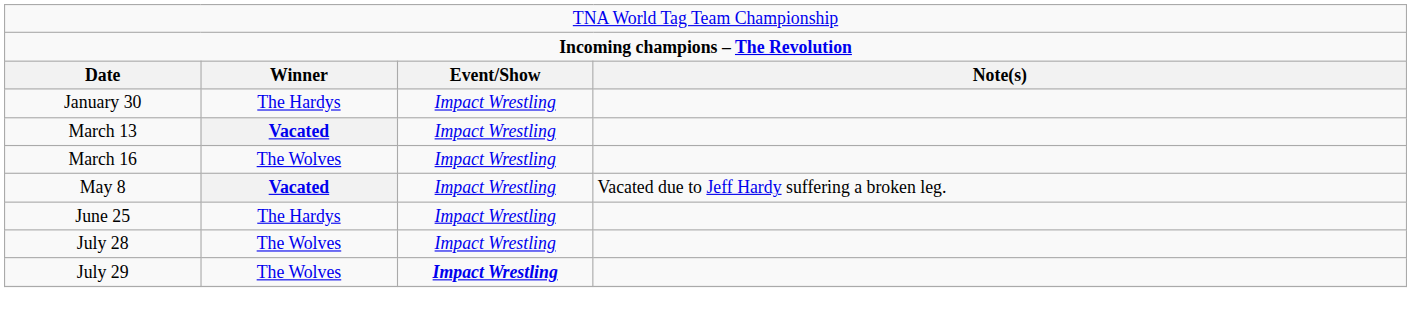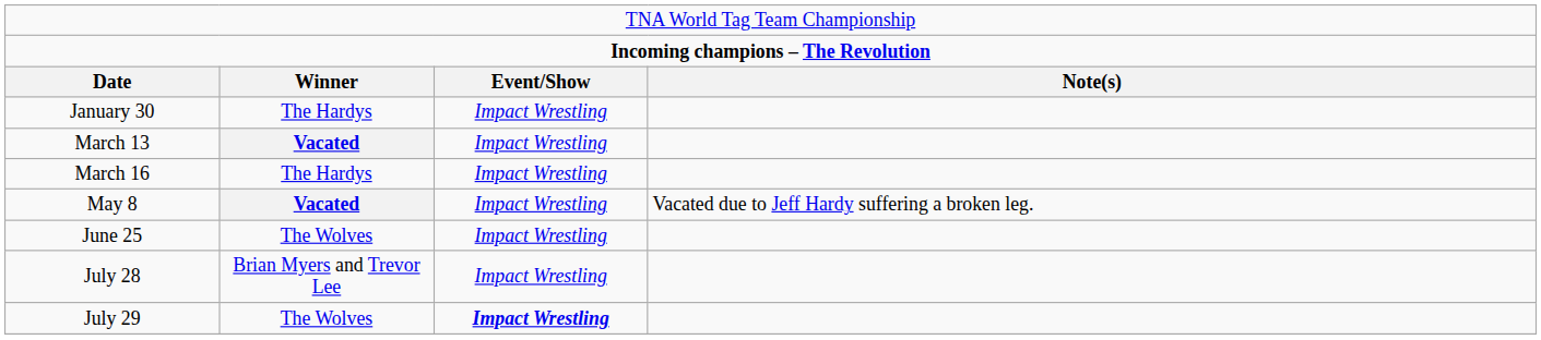March 16 | column 2: The Wolves -> The Hardys
June 25 | column 2: The Hardys -> The Wolves
July 28 | column 2: The Wolves -> Brian Myers and Trevor Lee
